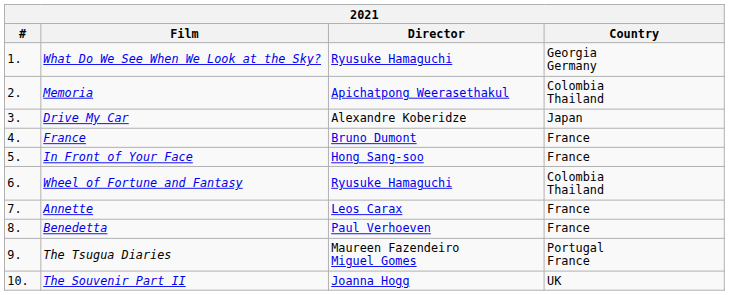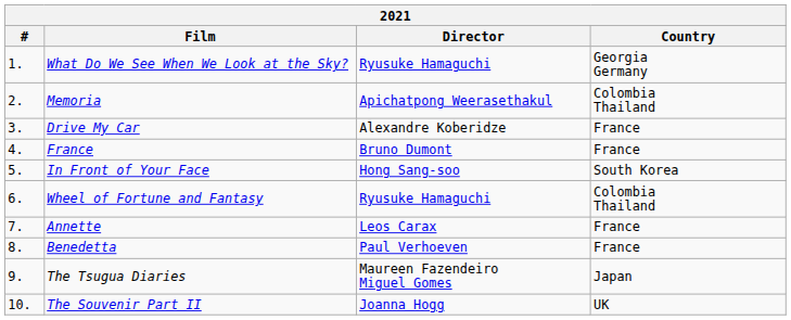Drive My Car | Country: Japan -> France
In Front of Your Face | Country: France -> South Korea
The Tsugua Diaries | Country: Portugal France -> Japan
